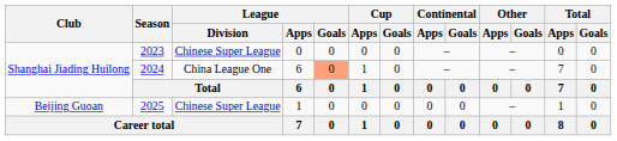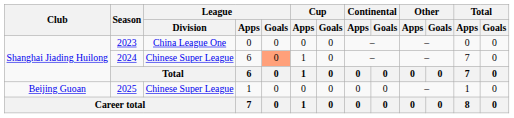2023 | League / Division: Chinese Super League -> China League One
2024 | League / Division: China League One -> Chinese Super League
